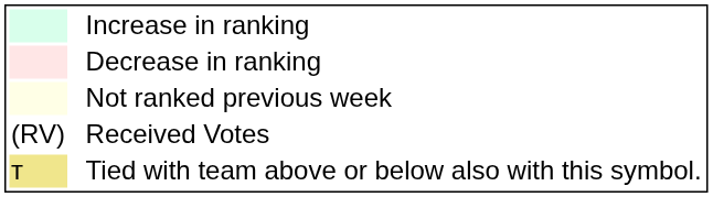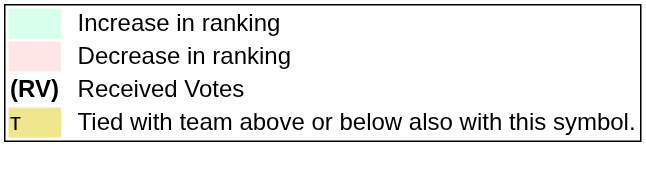- row: Not ranked previous week
Received Votes | column 1: normal -> bold
